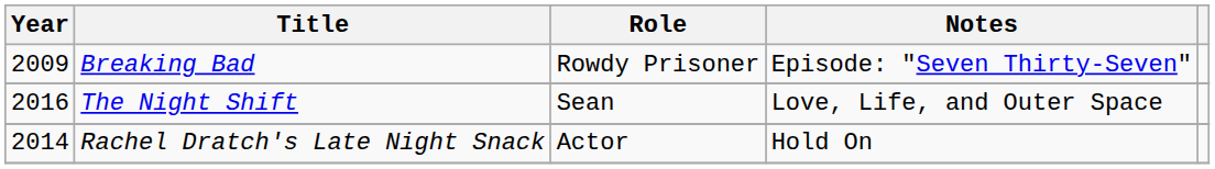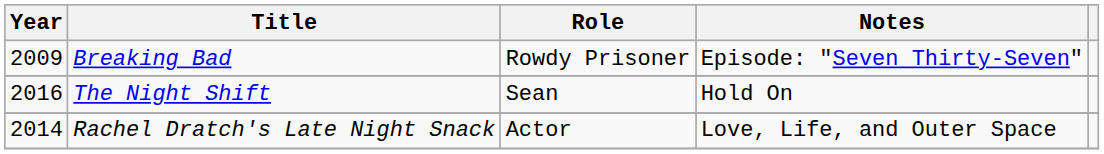The Night Shift | Notes: Love, Life, and Outer Space -> Hold On
Rachel Dratch's Late Night Snack | Notes: Hold On -> Love, Life, and Outer Space
